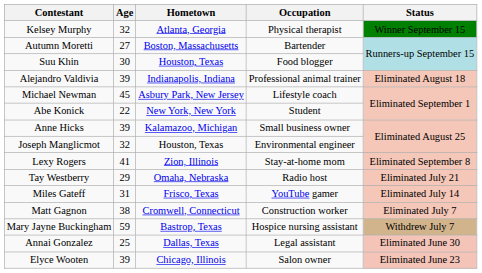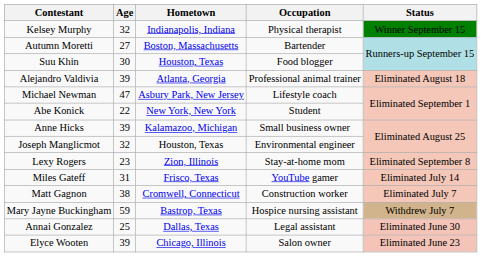Kelsey Murphy | Hometown: Atlanta, Georgia -> Indianapolis, Indiana
Alejandro Valdivia | Hometown: Indianapolis, Indiana -> Atlanta, Georgia
Michael Newman | Age: 45 -> 47
Lexy Rogers | Age: 41 -> 23
- row: Tay Westberry | 29 | Omaha, Nebraska | Radio host | Eliminated July 21
